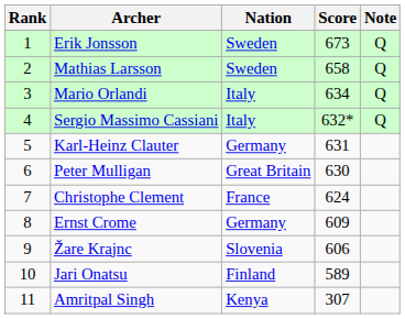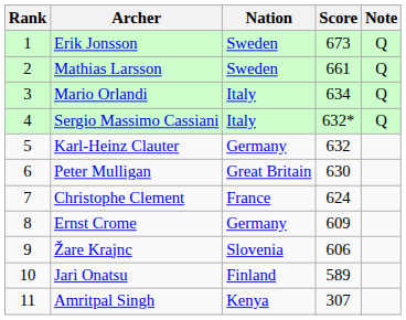Mathias Larsson | Score: 658 -> 661
Karl-Heinz Clauter | Score: 631 -> 632
